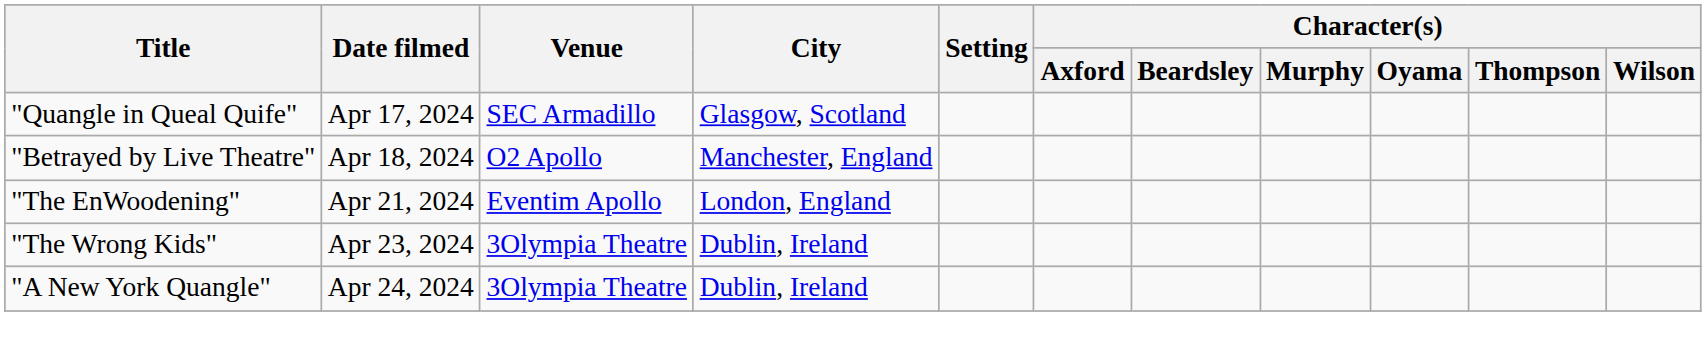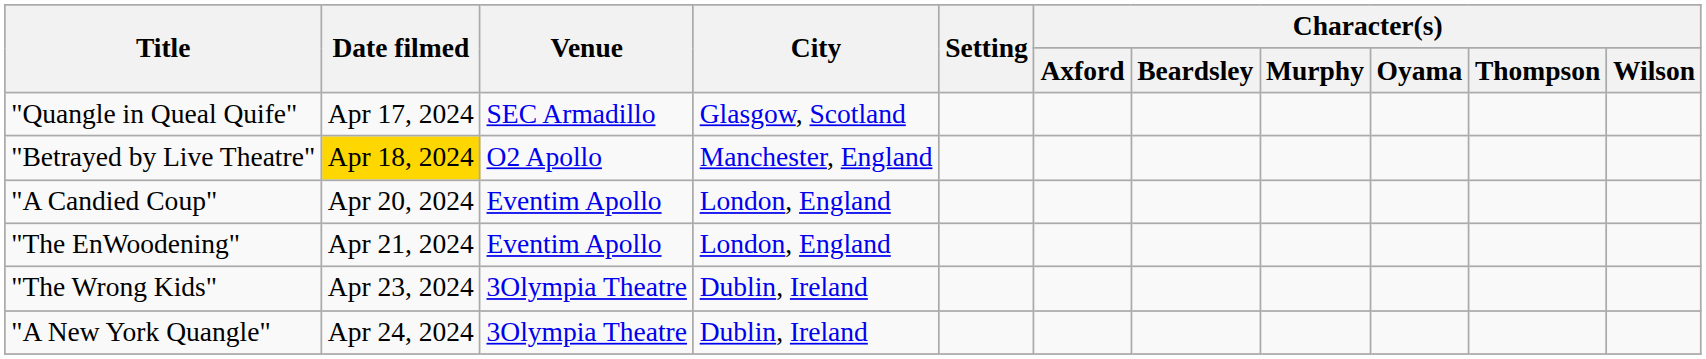"Betrayed by Live Theatre" | Date filmed: no background -> gold background
+ row: "A Candied Coup" | Apr 20, 2024 | Eventim Apollo | London, England
